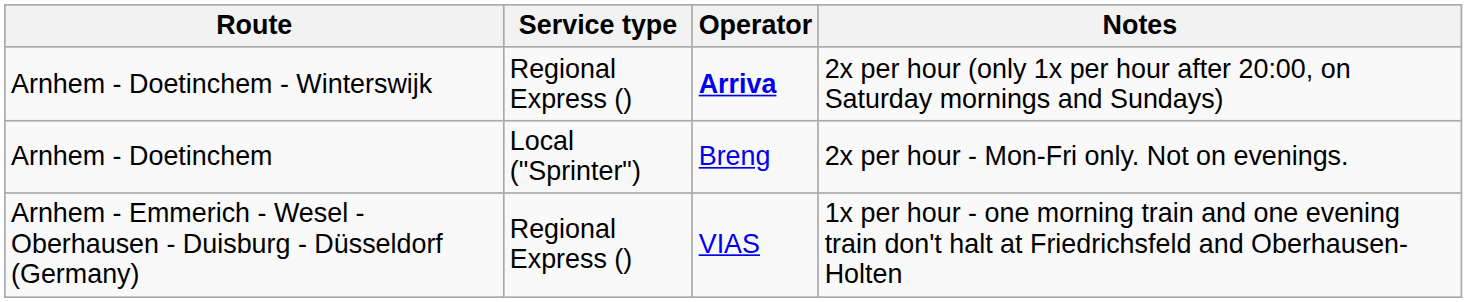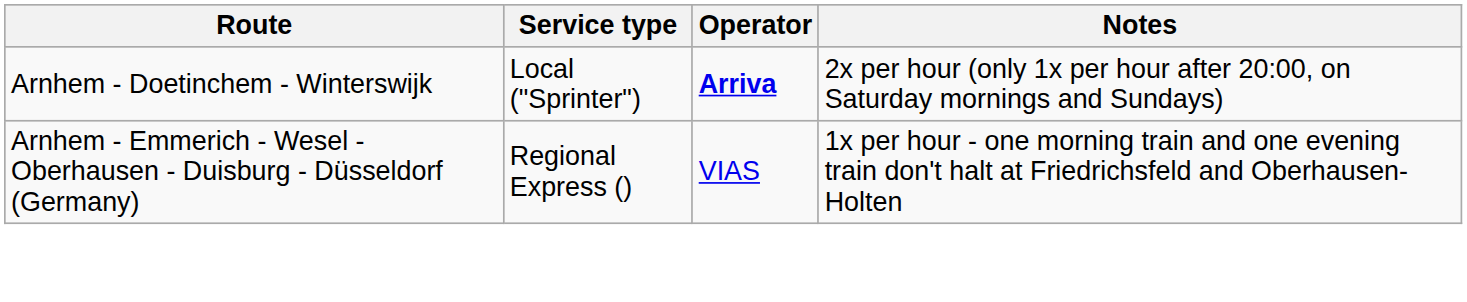Arnhem - Doetinchem - Winterswijk | Service type: Regional Express () -> Local ("Sprinter")
- row: Arnhem - Doetinchem | Local ("Sprinter") | Breng | 2x per hour - Mon-Fri only. Not on evenings.
